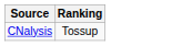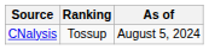+ column: As of | August 5, 2024
